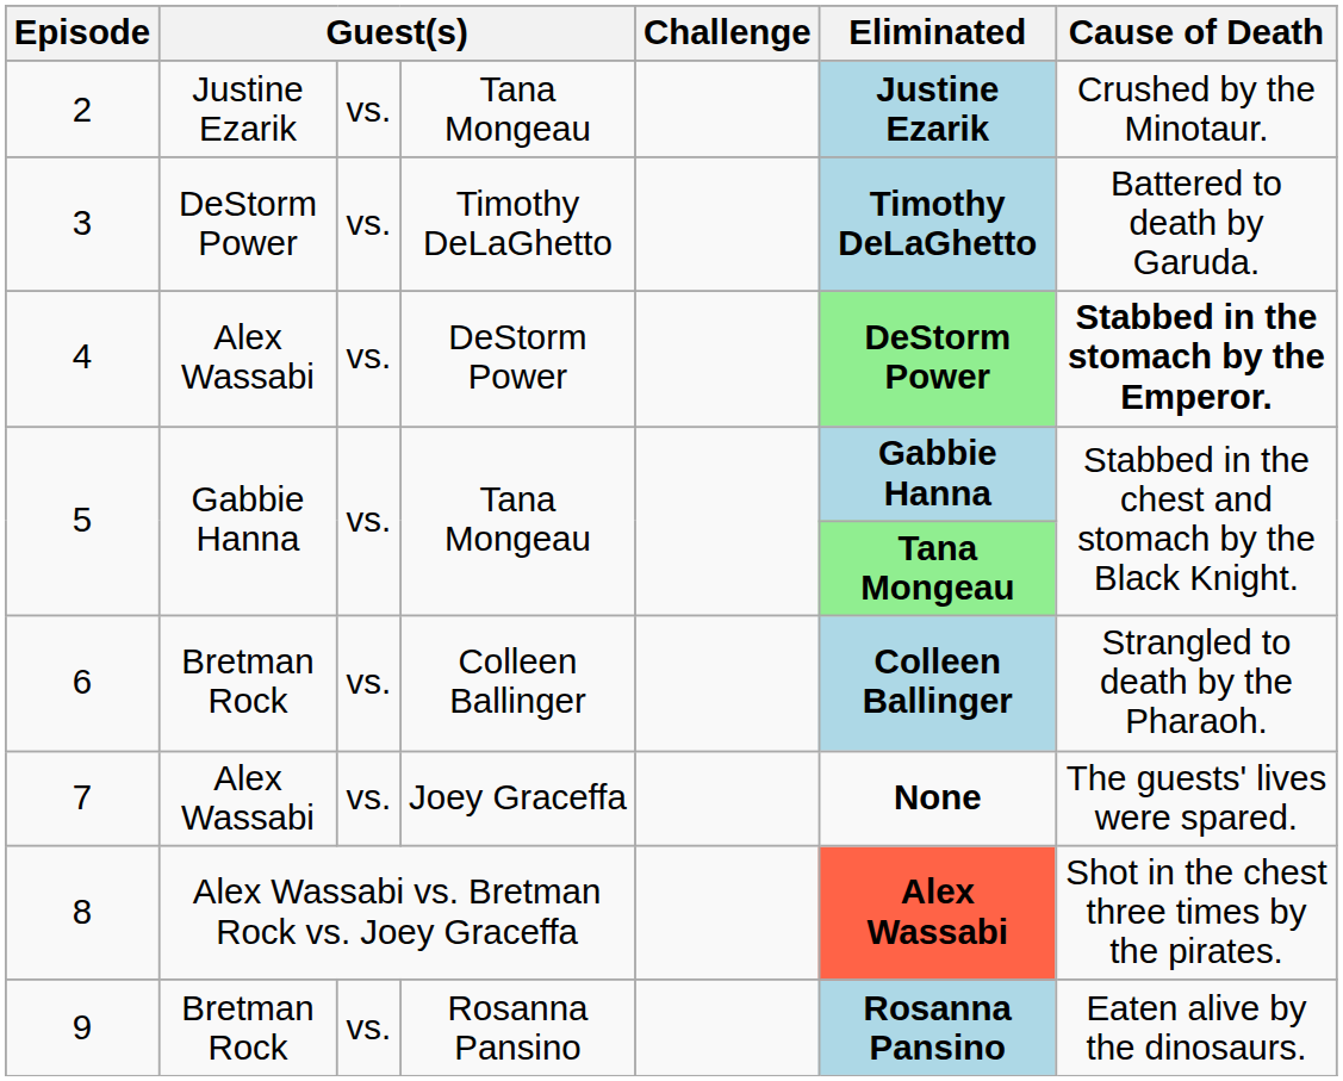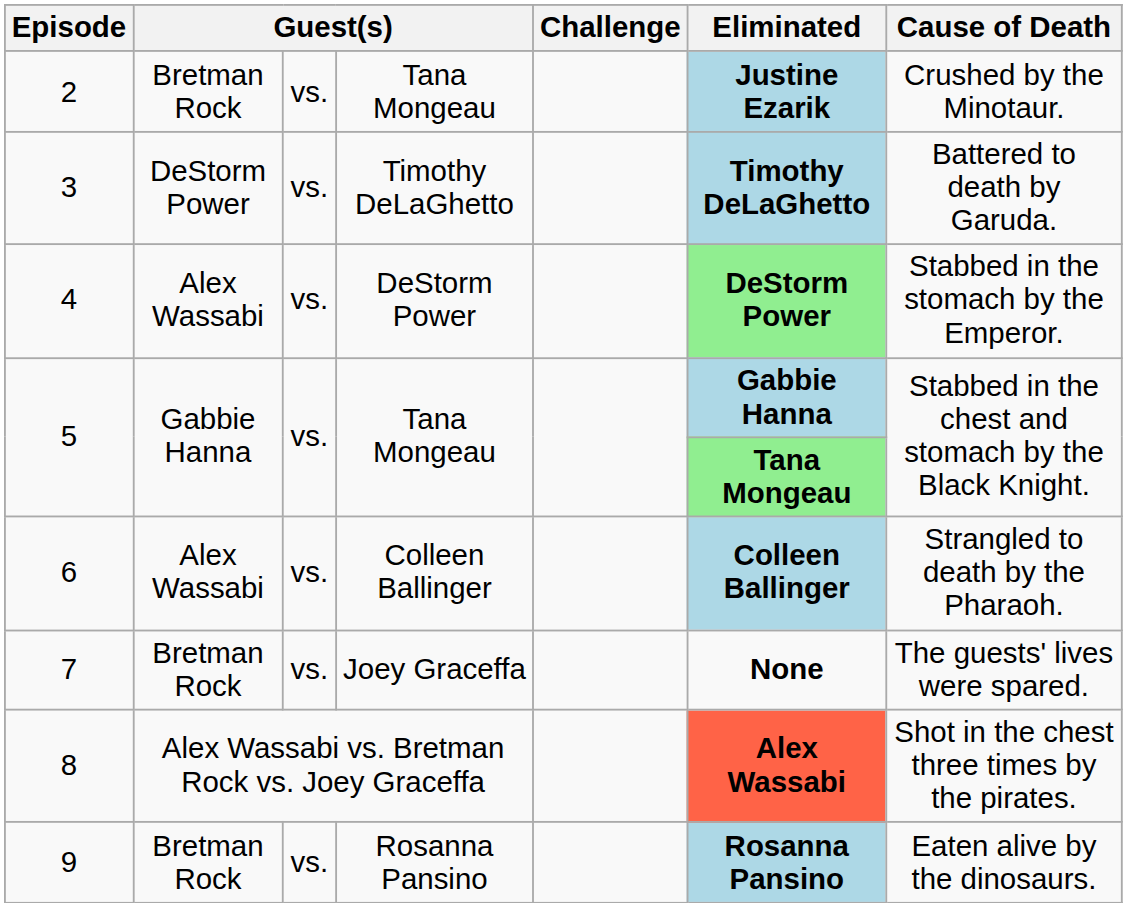2 | column 2: Justine Ezarik -> Bretman Rock
4 | Cause of Death: bold -> normal
6 | column 2: Bretman Rock -> Alex Wassabi
7 | column 2: Alex Wassabi -> Bretman Rock
